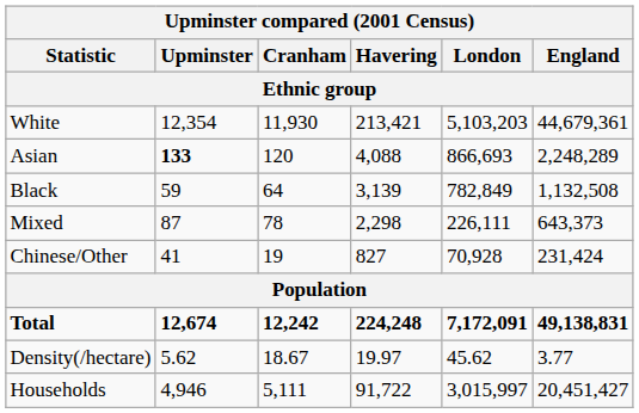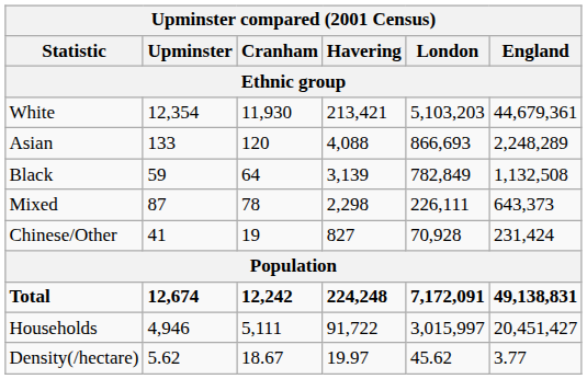Asian | Upminster: bold -> normal
rows swapped: Density(/hectare) <-> Households
